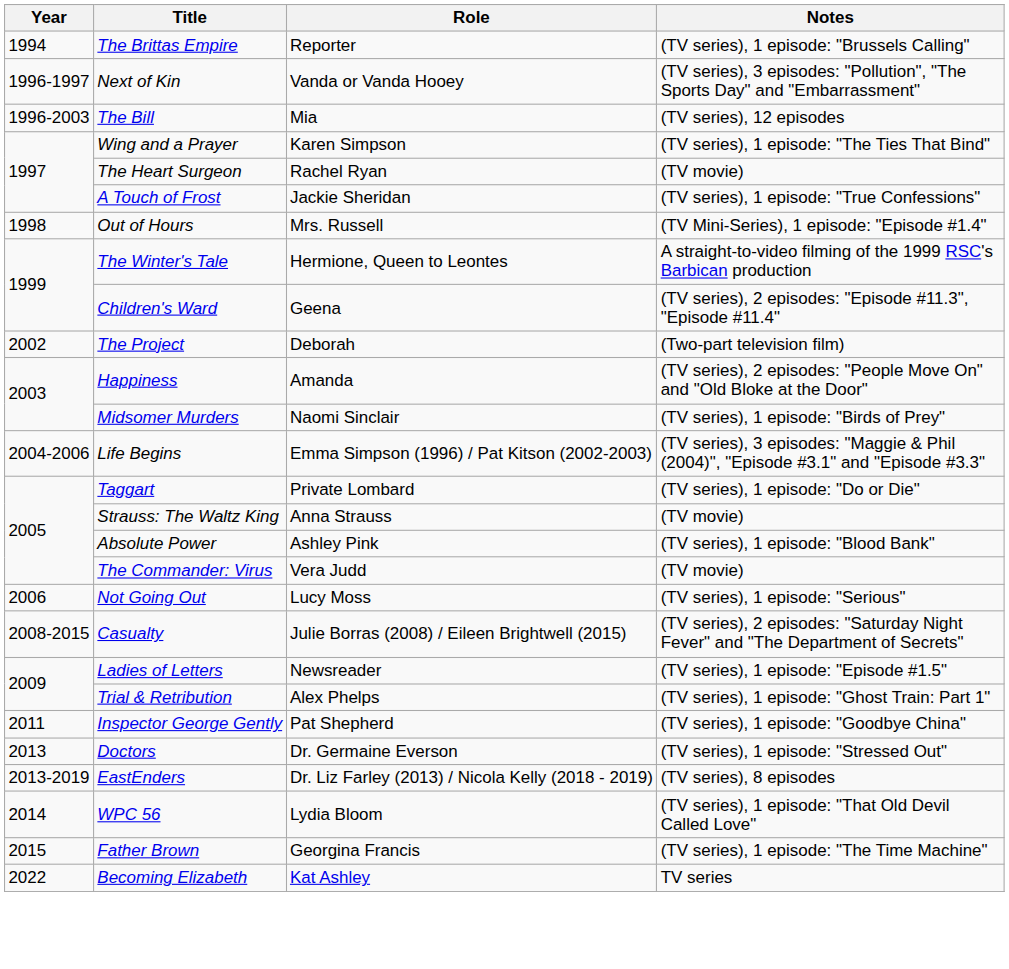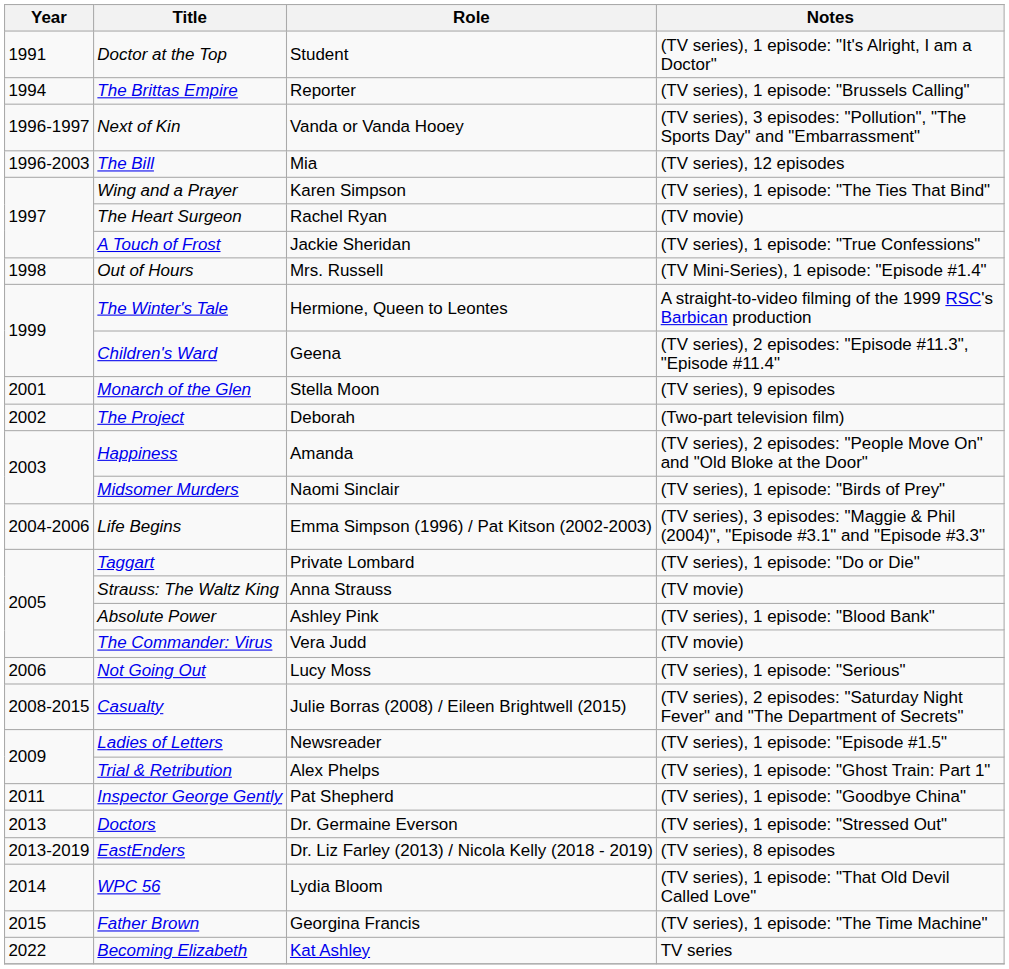+ row: 1991 | Doctor at the Top | Student | (TV series), 1 episode: "It's Alright, I am a Doctor"
+ row: 2001 | Monarch of the Glen | Stella Moon | (TV series), 9 episodes
